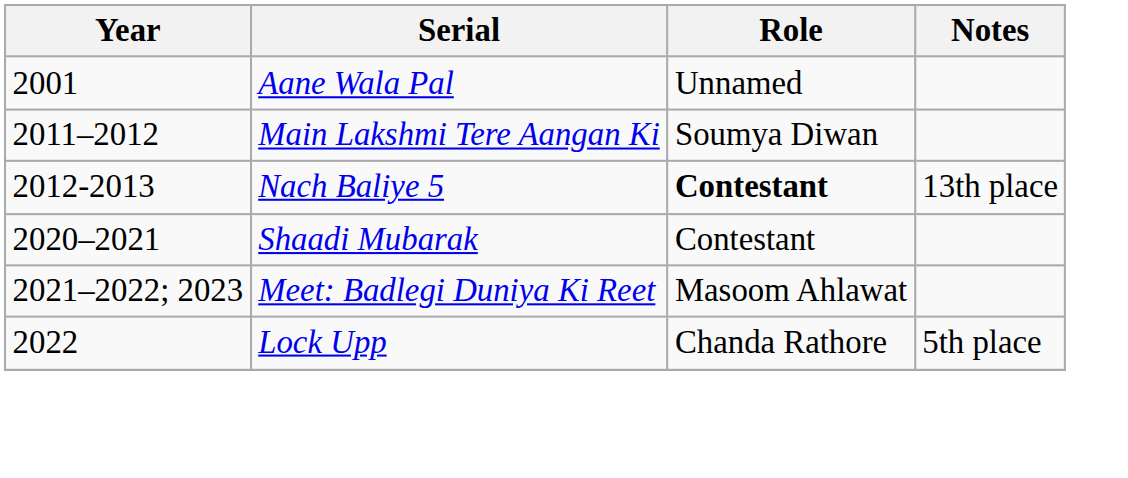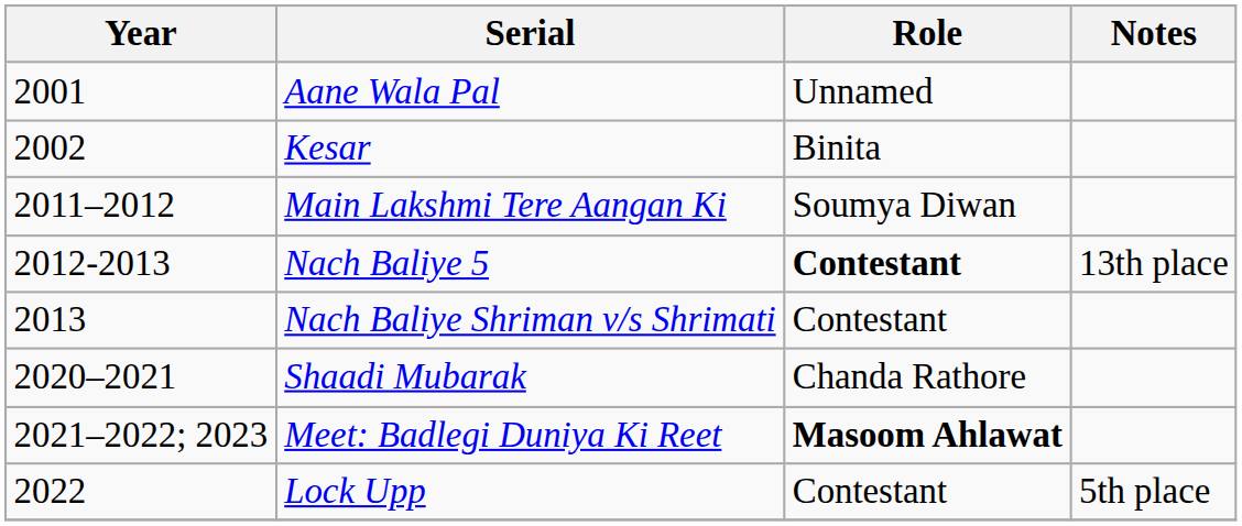+ row: 2002 | Kesar | Binita
+ row: 2013 | Nach Baliye Shriman v/s Shrimati | Contestant
Shaadi Mubarak | Role: Contestant -> Chanda Rathore
Meet: Badlegi Duniya Ki Reet | Role: normal -> bold
Lock Upp | Role: Chanda Rathore -> Contestant
